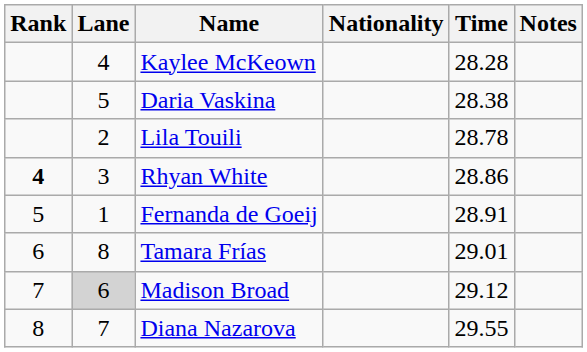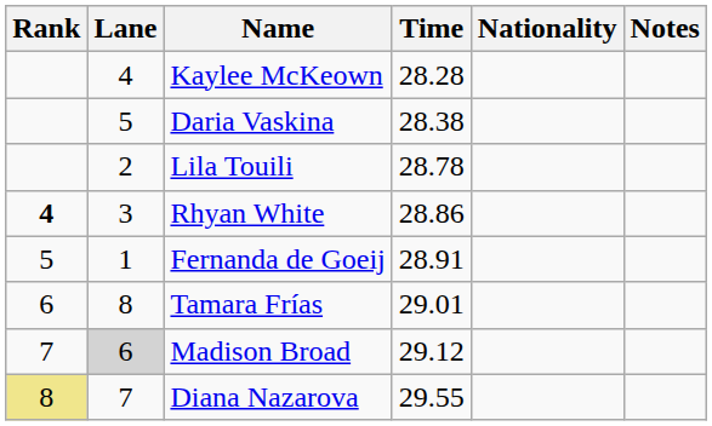columns swapped: Nationality <-> Time
Diana Nazarova | Rank: no background -> khaki background
